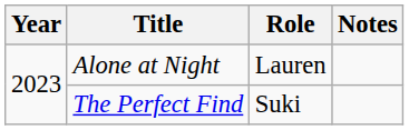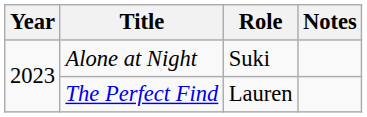Alone at Night | Role: Lauren -> Suki
The Perfect Find | Role: Suki -> Lauren
